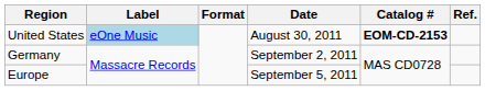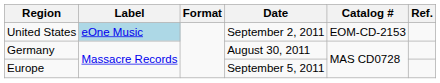United States | Date: August 30, 2011 -> September 2, 2011
United States | Catalog #: bold -> normal
Germany | Date: September 2, 2011 -> August 30, 2011
